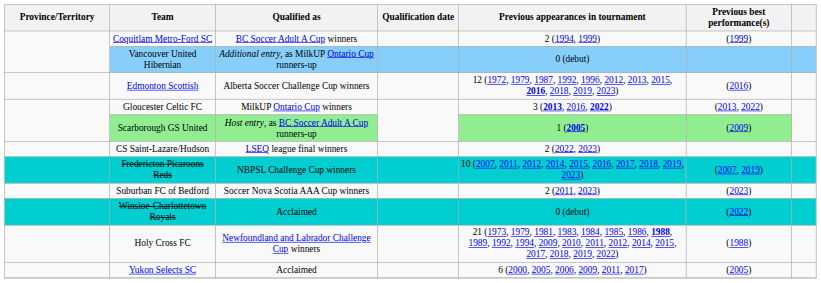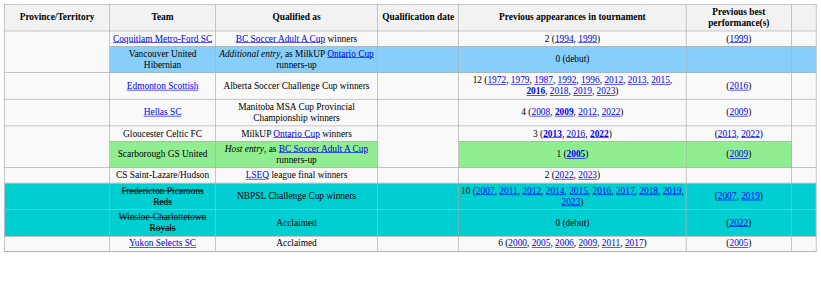+ row: Hellas SC | Manitoba MSA Cup Provincial Championship winners | 4 (2008, 2009, 2012, 2022) | (2009)
- row: Suburban FC of Bedford | Soccer Nova Scotia AAA Cup winners | 2 (2011, 2023) | (2023)
- row: Holy Cross FC | Newfoundland and Labrador Challenge Cup winners | 21 (1973, 1979, 1981, 1983, 1984, 1985, 1986, 1988, 1989, 1992, 1994, 2009, 2010, 2011, 2012, 2014, 2015, 2017, 2018, 2019, 2022) | (1988)
